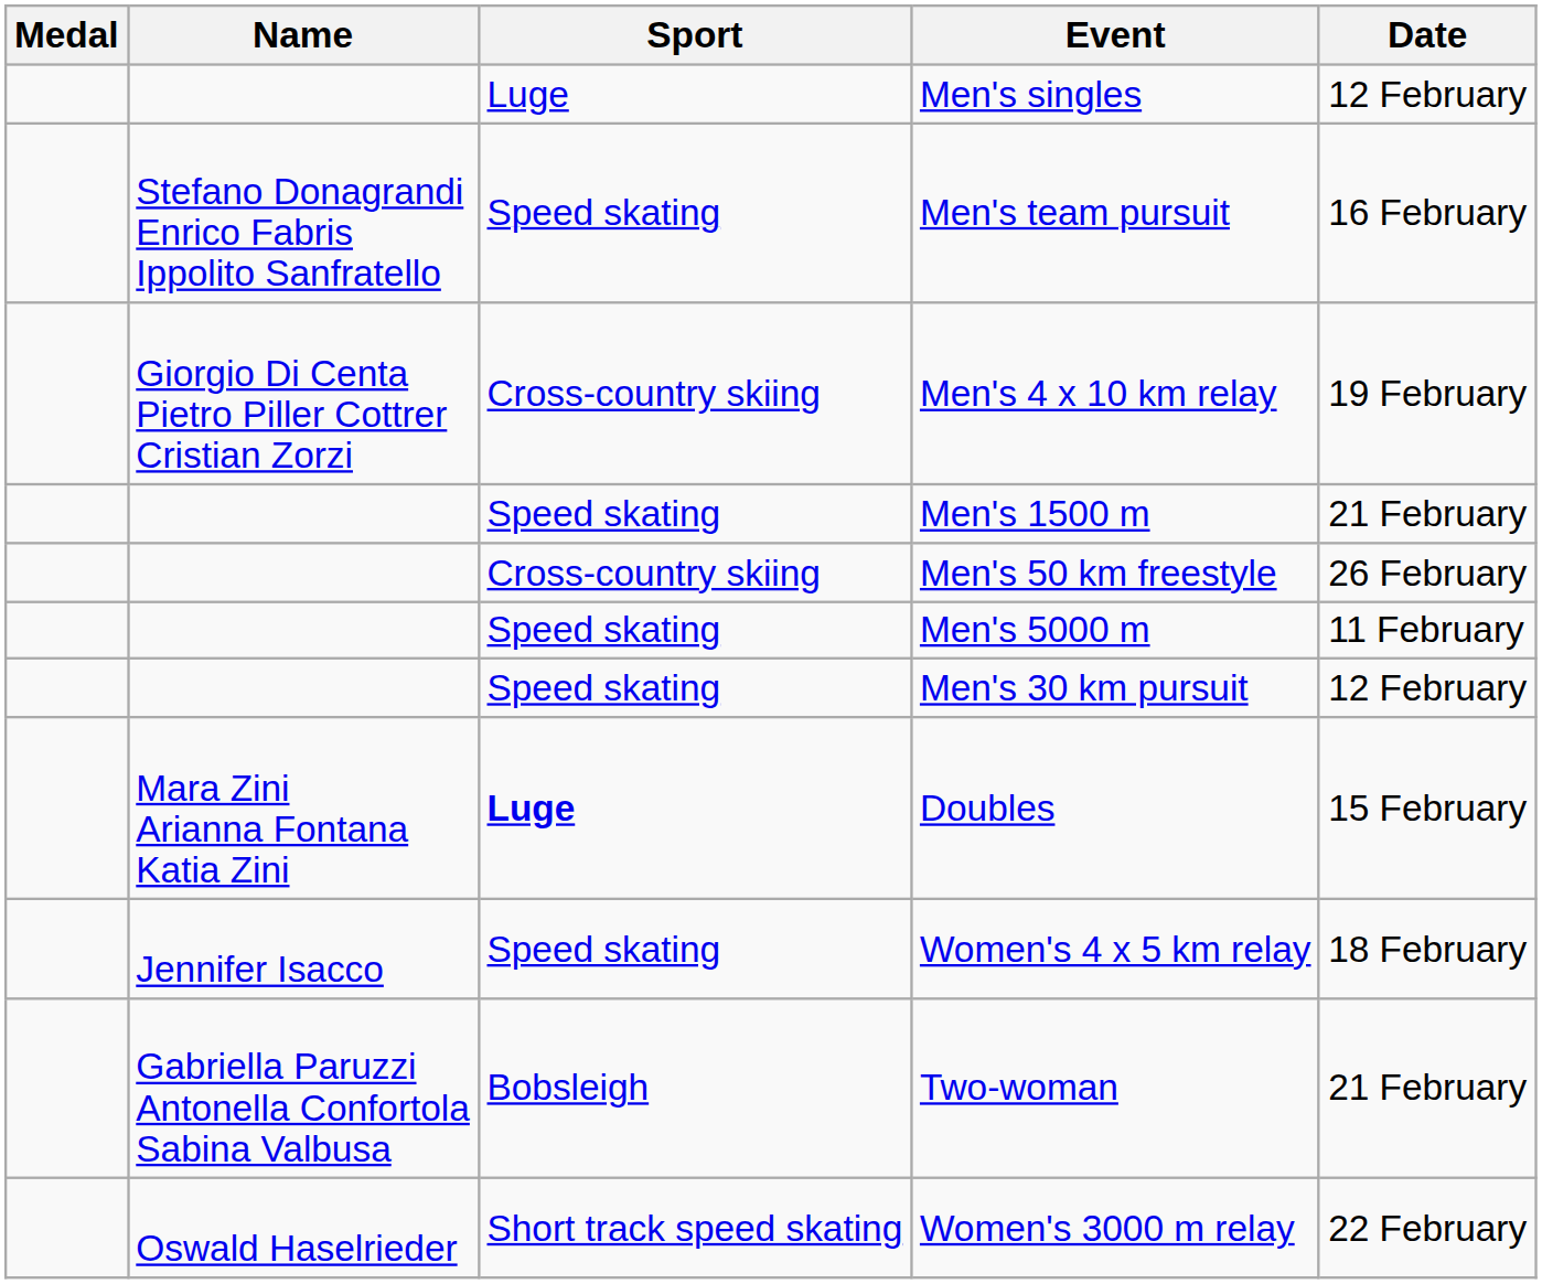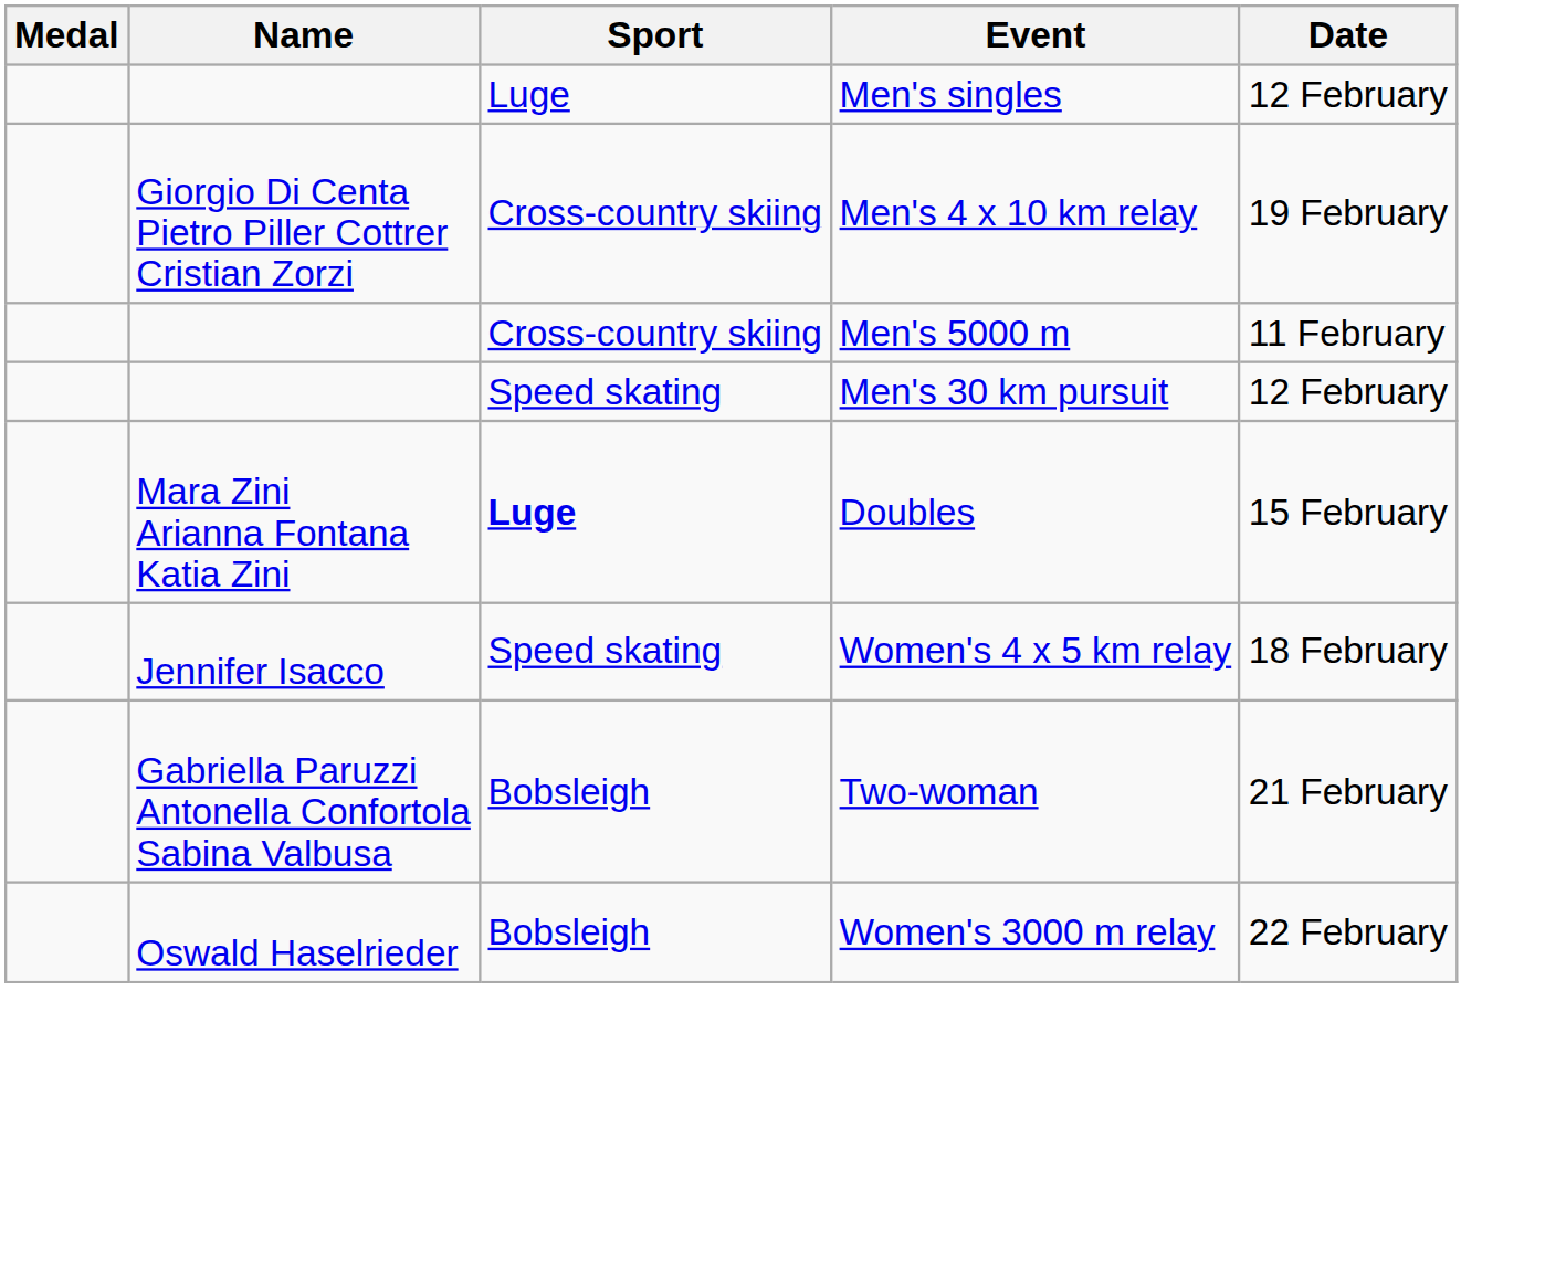- row: Stefano Donagrandi Enrico Fabris Ippolito Sanfratello | Speed skating | Men's team pursuit | 16 February
- row: Speed skating | Men's 1500 m | 21 February
- row: Cross-country skiing | Men's 50 km freestyle | 26 February
Men's 5000 m | Sport: Speed skating -> Cross-country skiing
Women's 3000 m relay | Sport: Short track speed skating -> Bobsleigh
